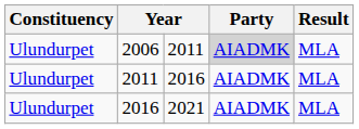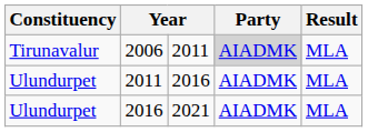2006 | Constituency: Ulundurpet -> Tirunavalur
